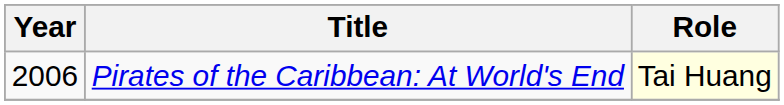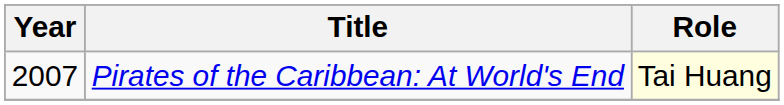Pirates of the Caribbean: At World's End | Year: 2006 -> 2007
